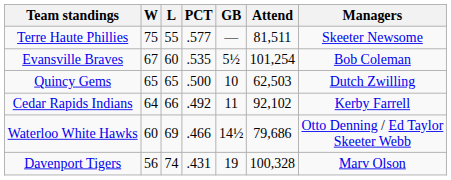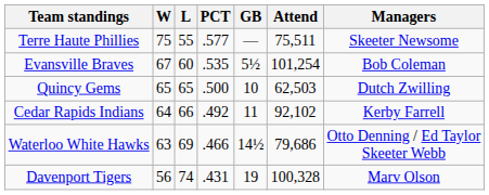Terre Haute Phillies | Attend: 81,511 -> 75,511
Waterloo White Hawks | W: 60 -> 63
